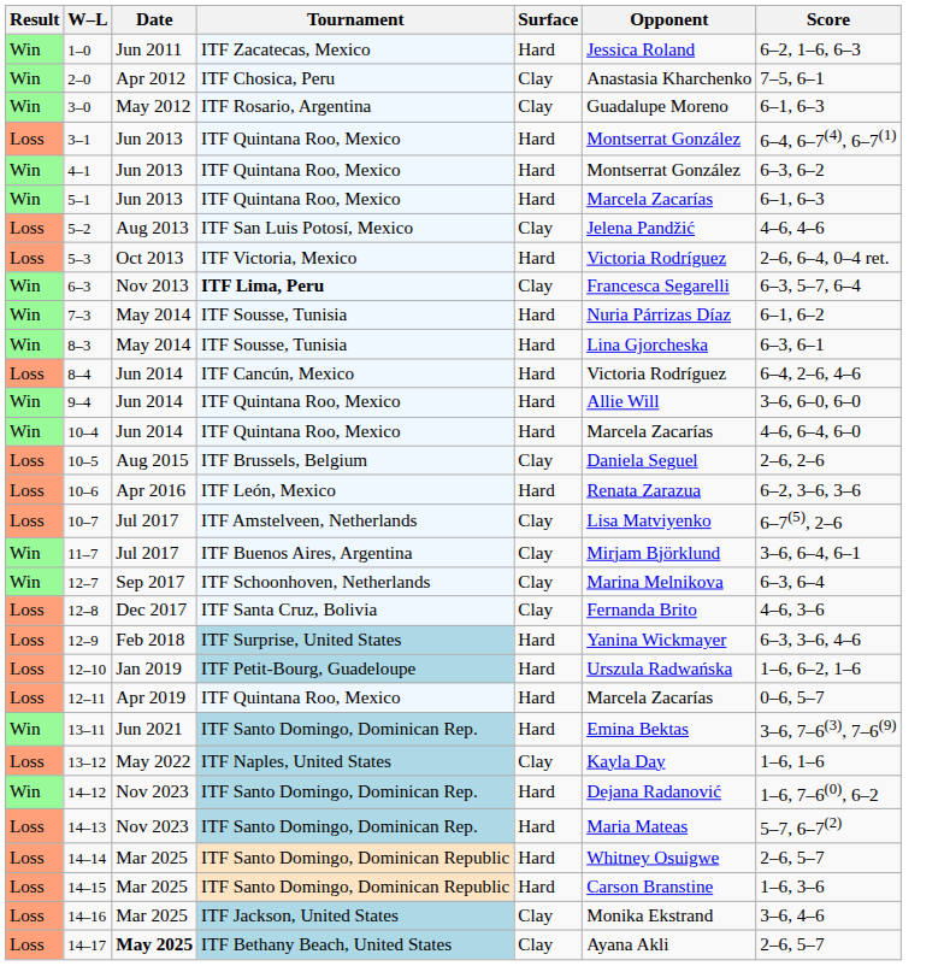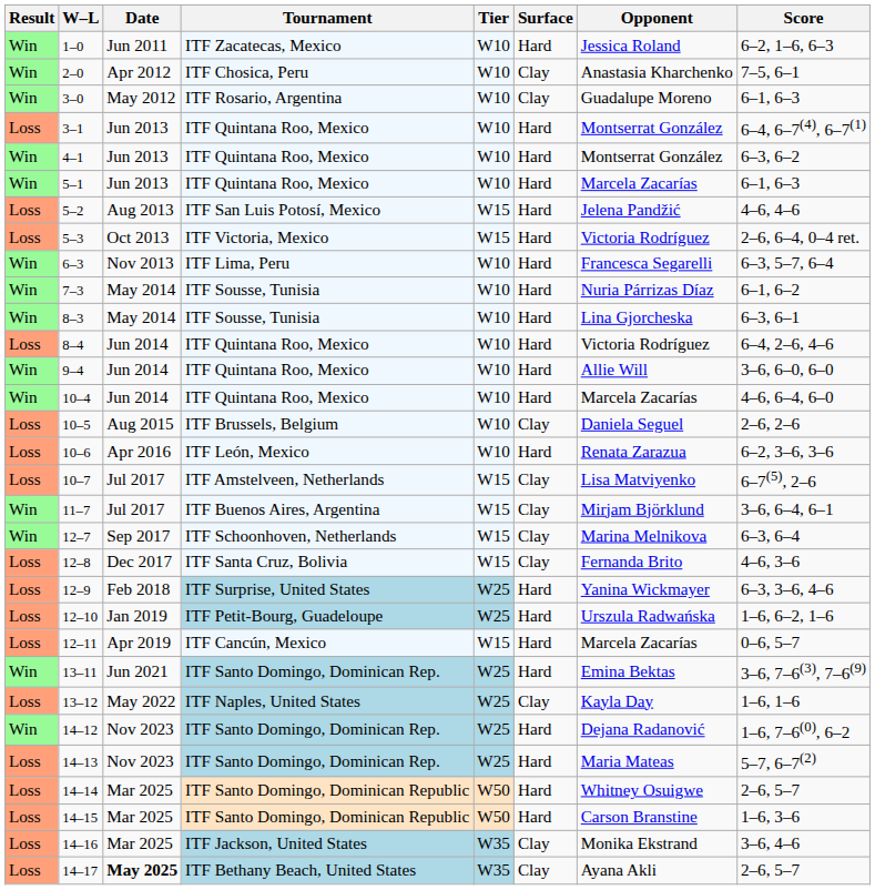+ column: Tier | W10 | W10 | W10 | W10 | W10 | W10 | W15 | W15 | W10 | W10 | W10 | W10 | W10 | W10 | W10 | W10 | W15 | W15 | W15 | W15 | W25 | W25 | W15 | W25 | W25 | W25 | W25 | W50 | W50 | W35 | W35
5–2 | Surface: Clay -> Hard
6–3 | Tournament: bold -> normal
6–3 | Surface: Clay -> Hard
8–4 | Tournament: ITF Cancún, Mexico -> ITF Quintana Roo, Mexico
12–11 | Tournament: ITF Quintana Roo, Mexico -> ITF Cancún, Mexico
